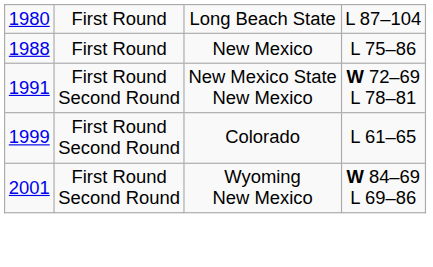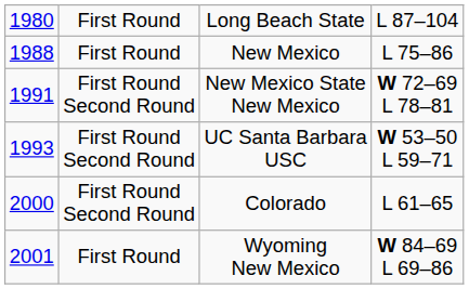+ row: 1993 | First Round Second Round | UC Santa Barbara USC | W 53–50 L 59–71
Colorado | column 1: 1999 -> 2000
Wyoming New Mexico | column 2: First Round Second Round -> First Round
